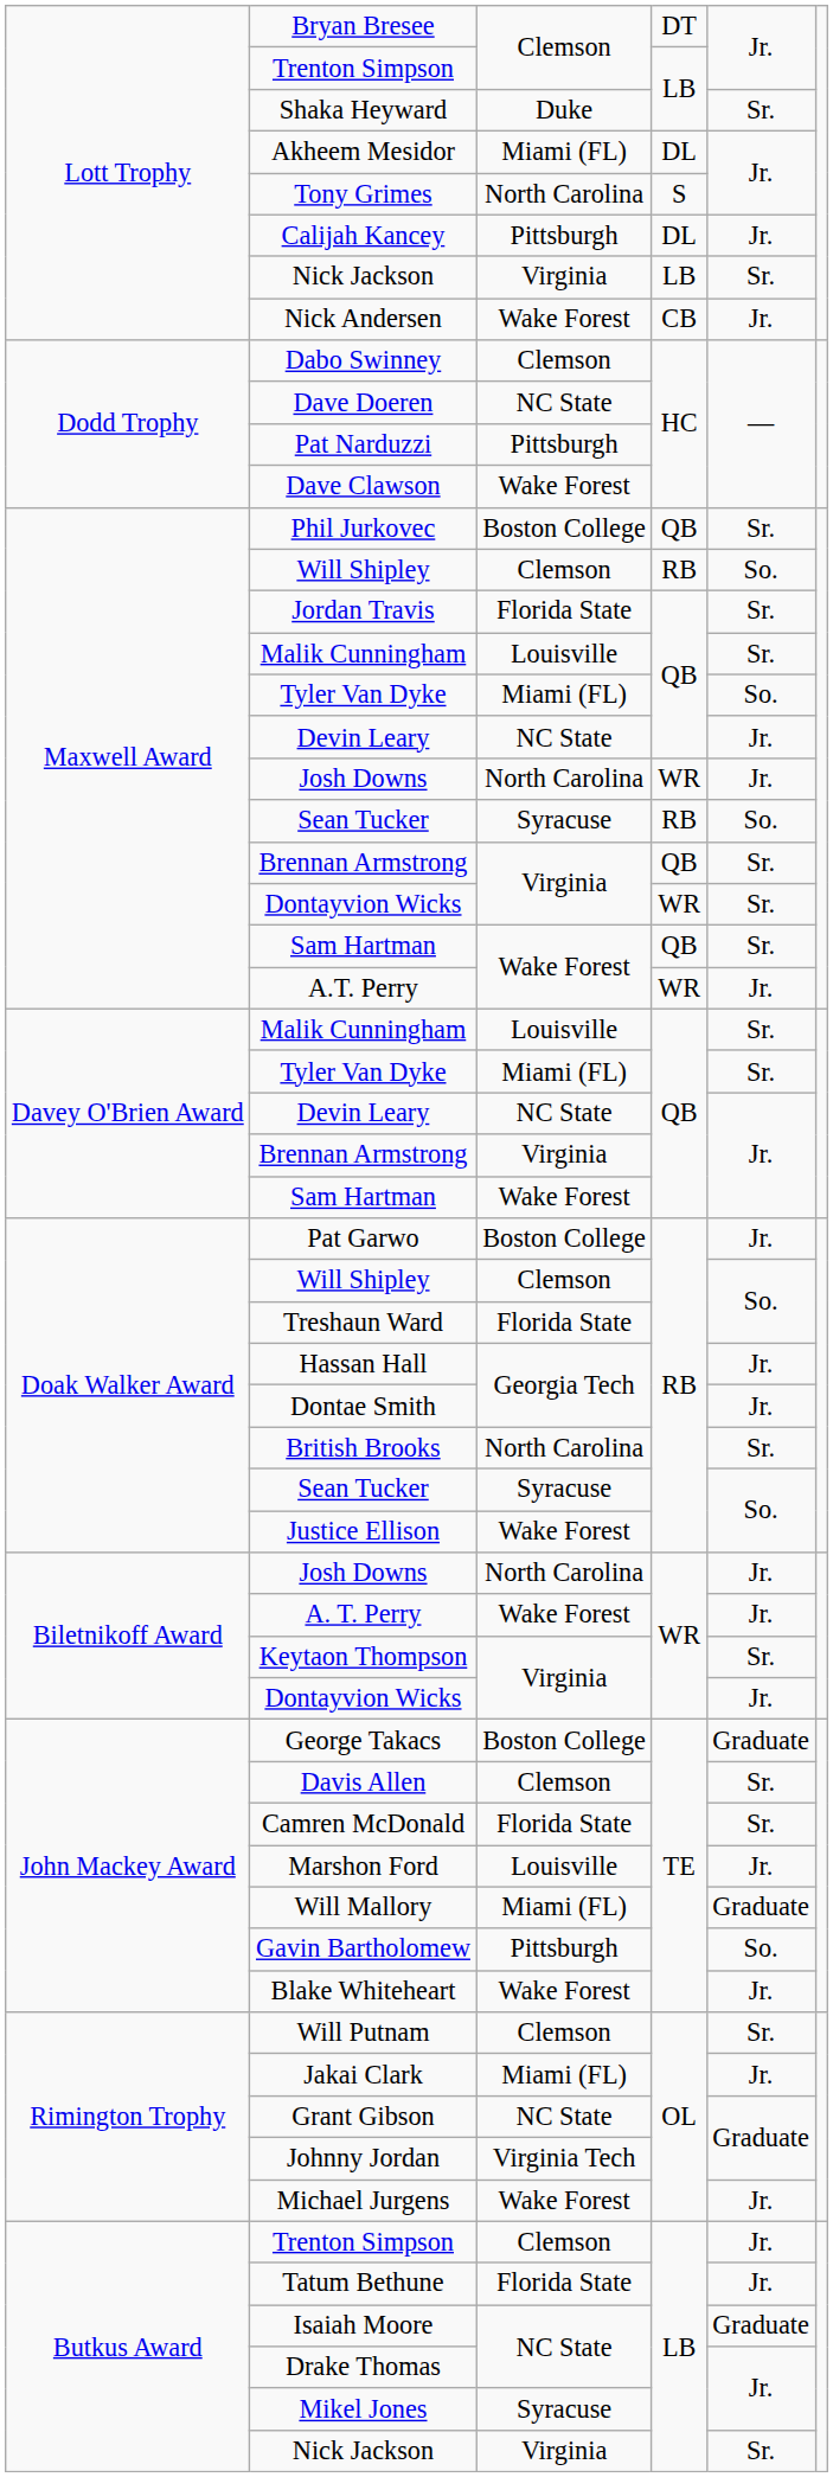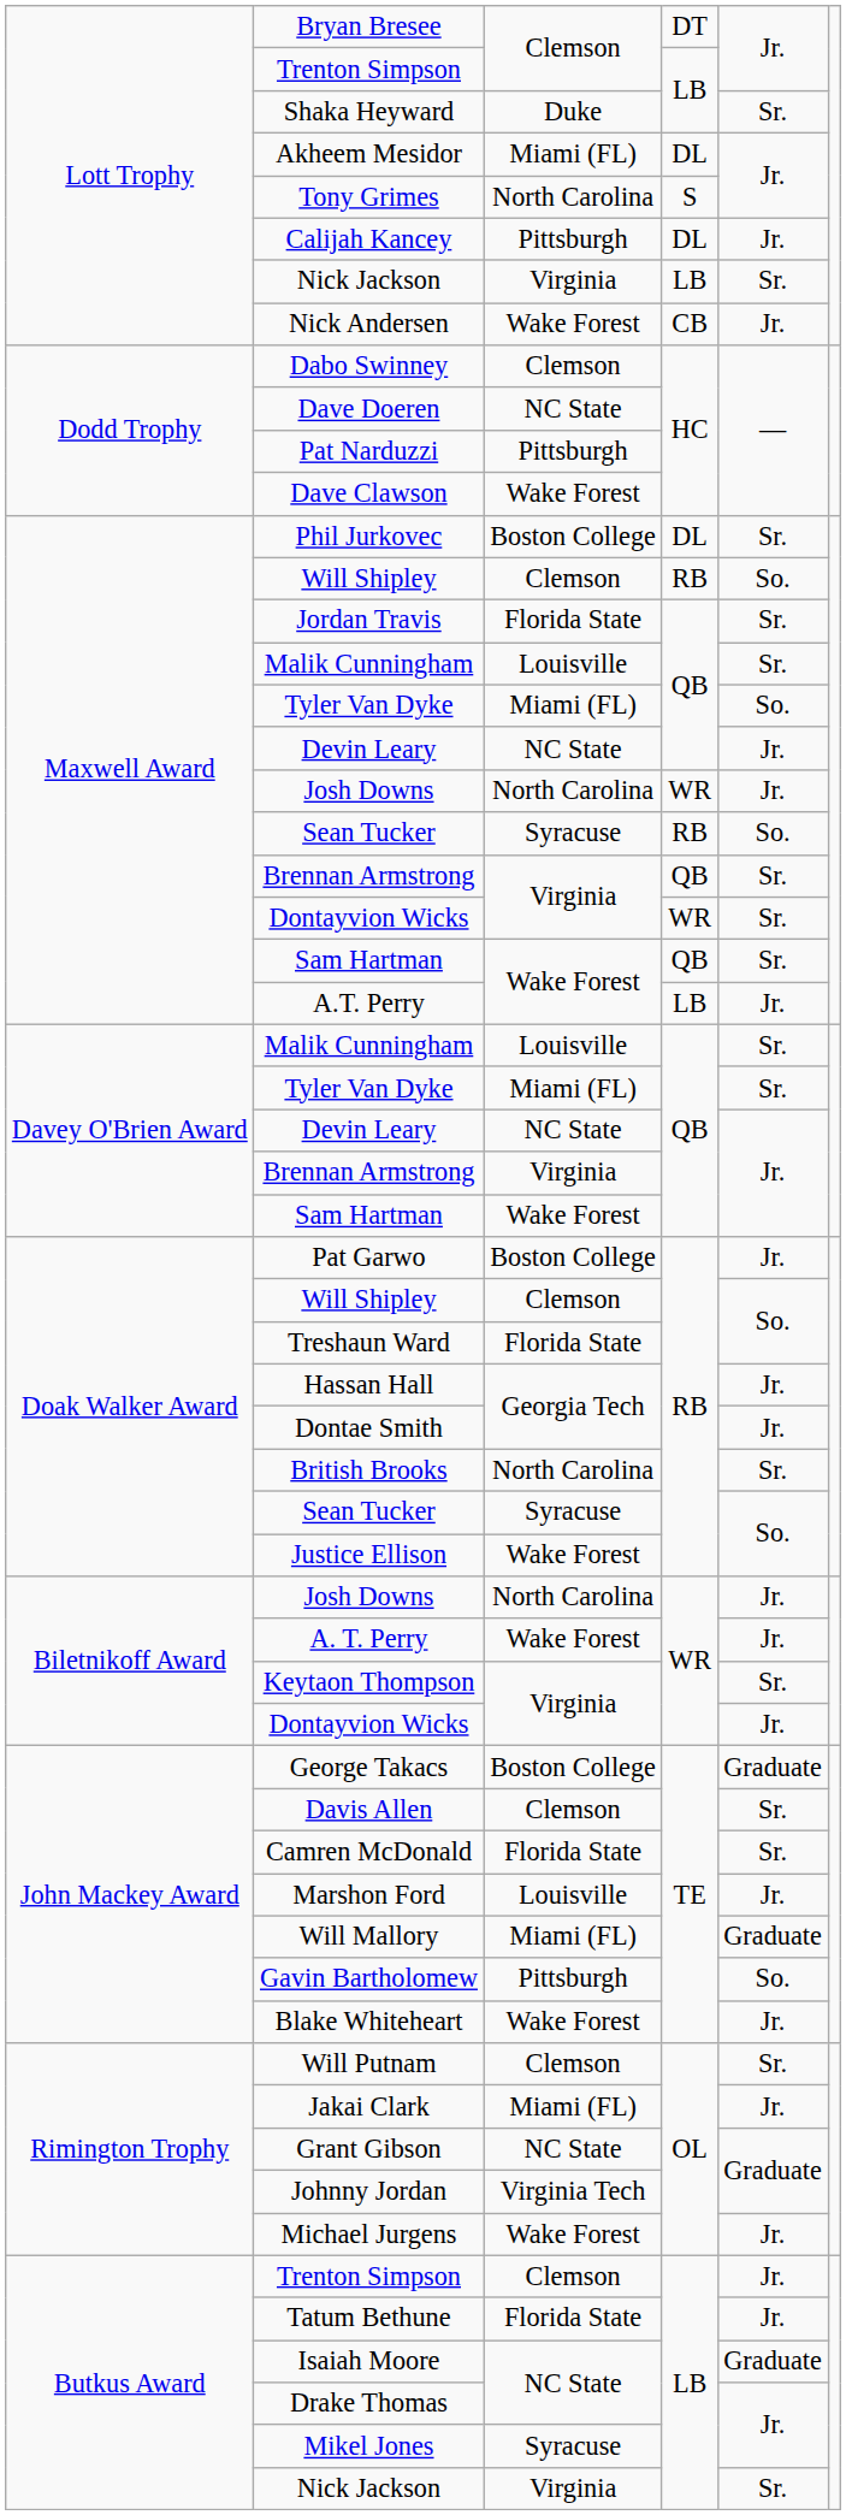Phil Jurkovec | column 4: QB -> DL
A.T. Perry | column 4: WR -> LB
